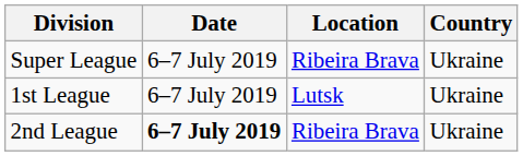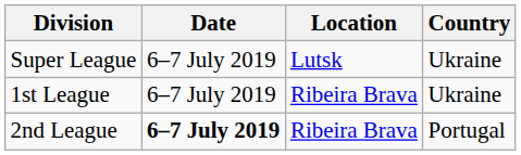Super League | Location: Ribeira Brava -> Lutsk
1st League | Location: Lutsk -> Ribeira Brava
2nd League | Country: Ukraine -> Portugal
